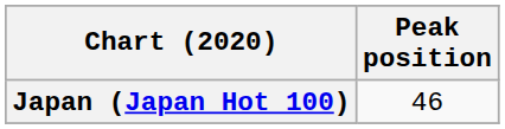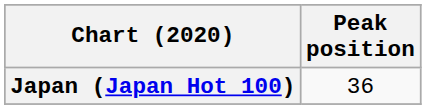Japan (Japan Hot 100) | Peak position: 46 -> 36
